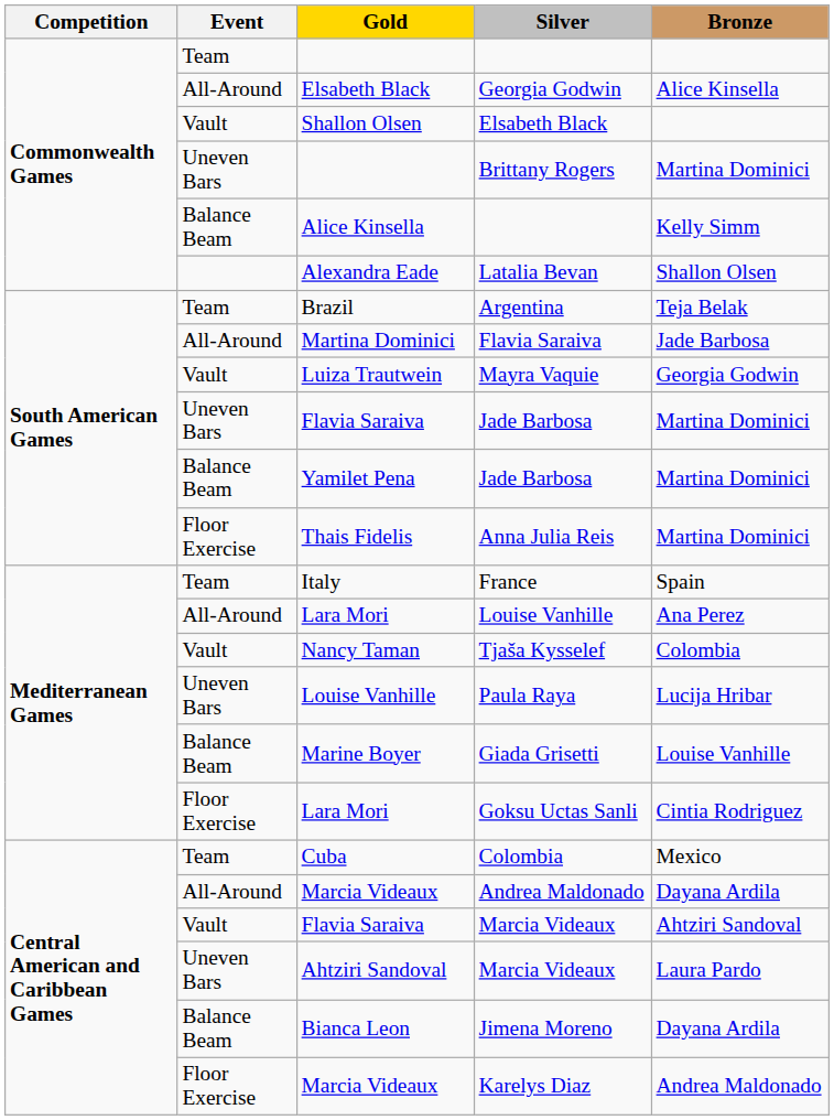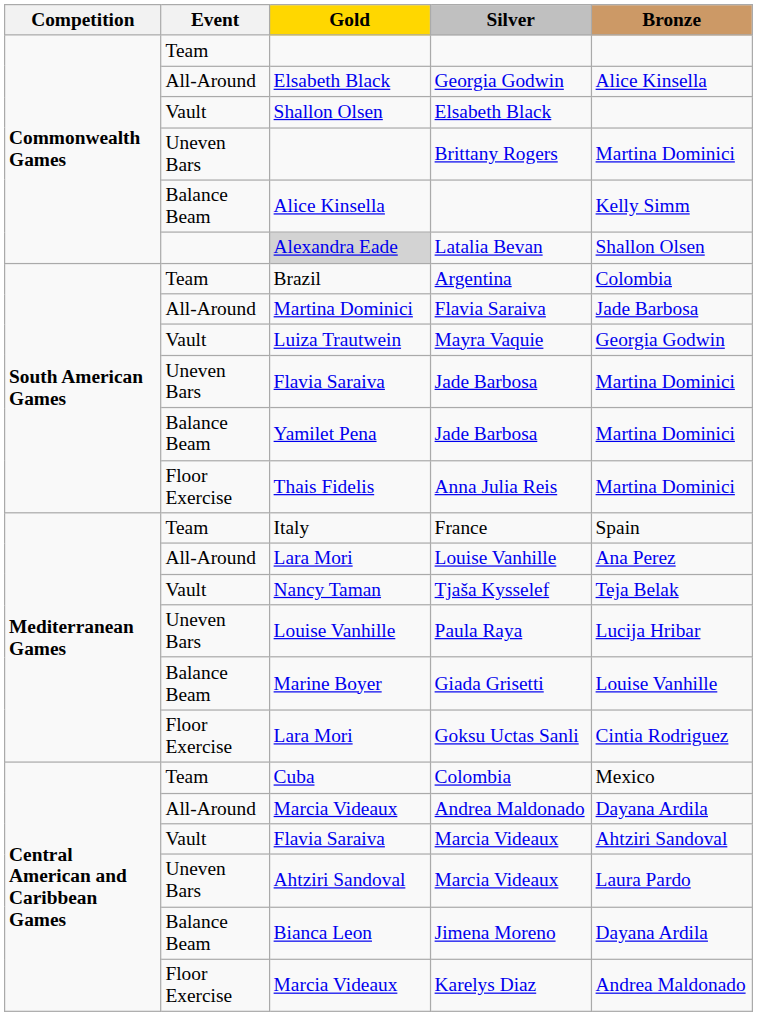Latalia Bevan | Gold: no background -> lightgrey background
Argentina | Bronze: Teja Belak -> Colombia
Tjaša Kysselef | Bronze: Colombia -> Teja Belak
